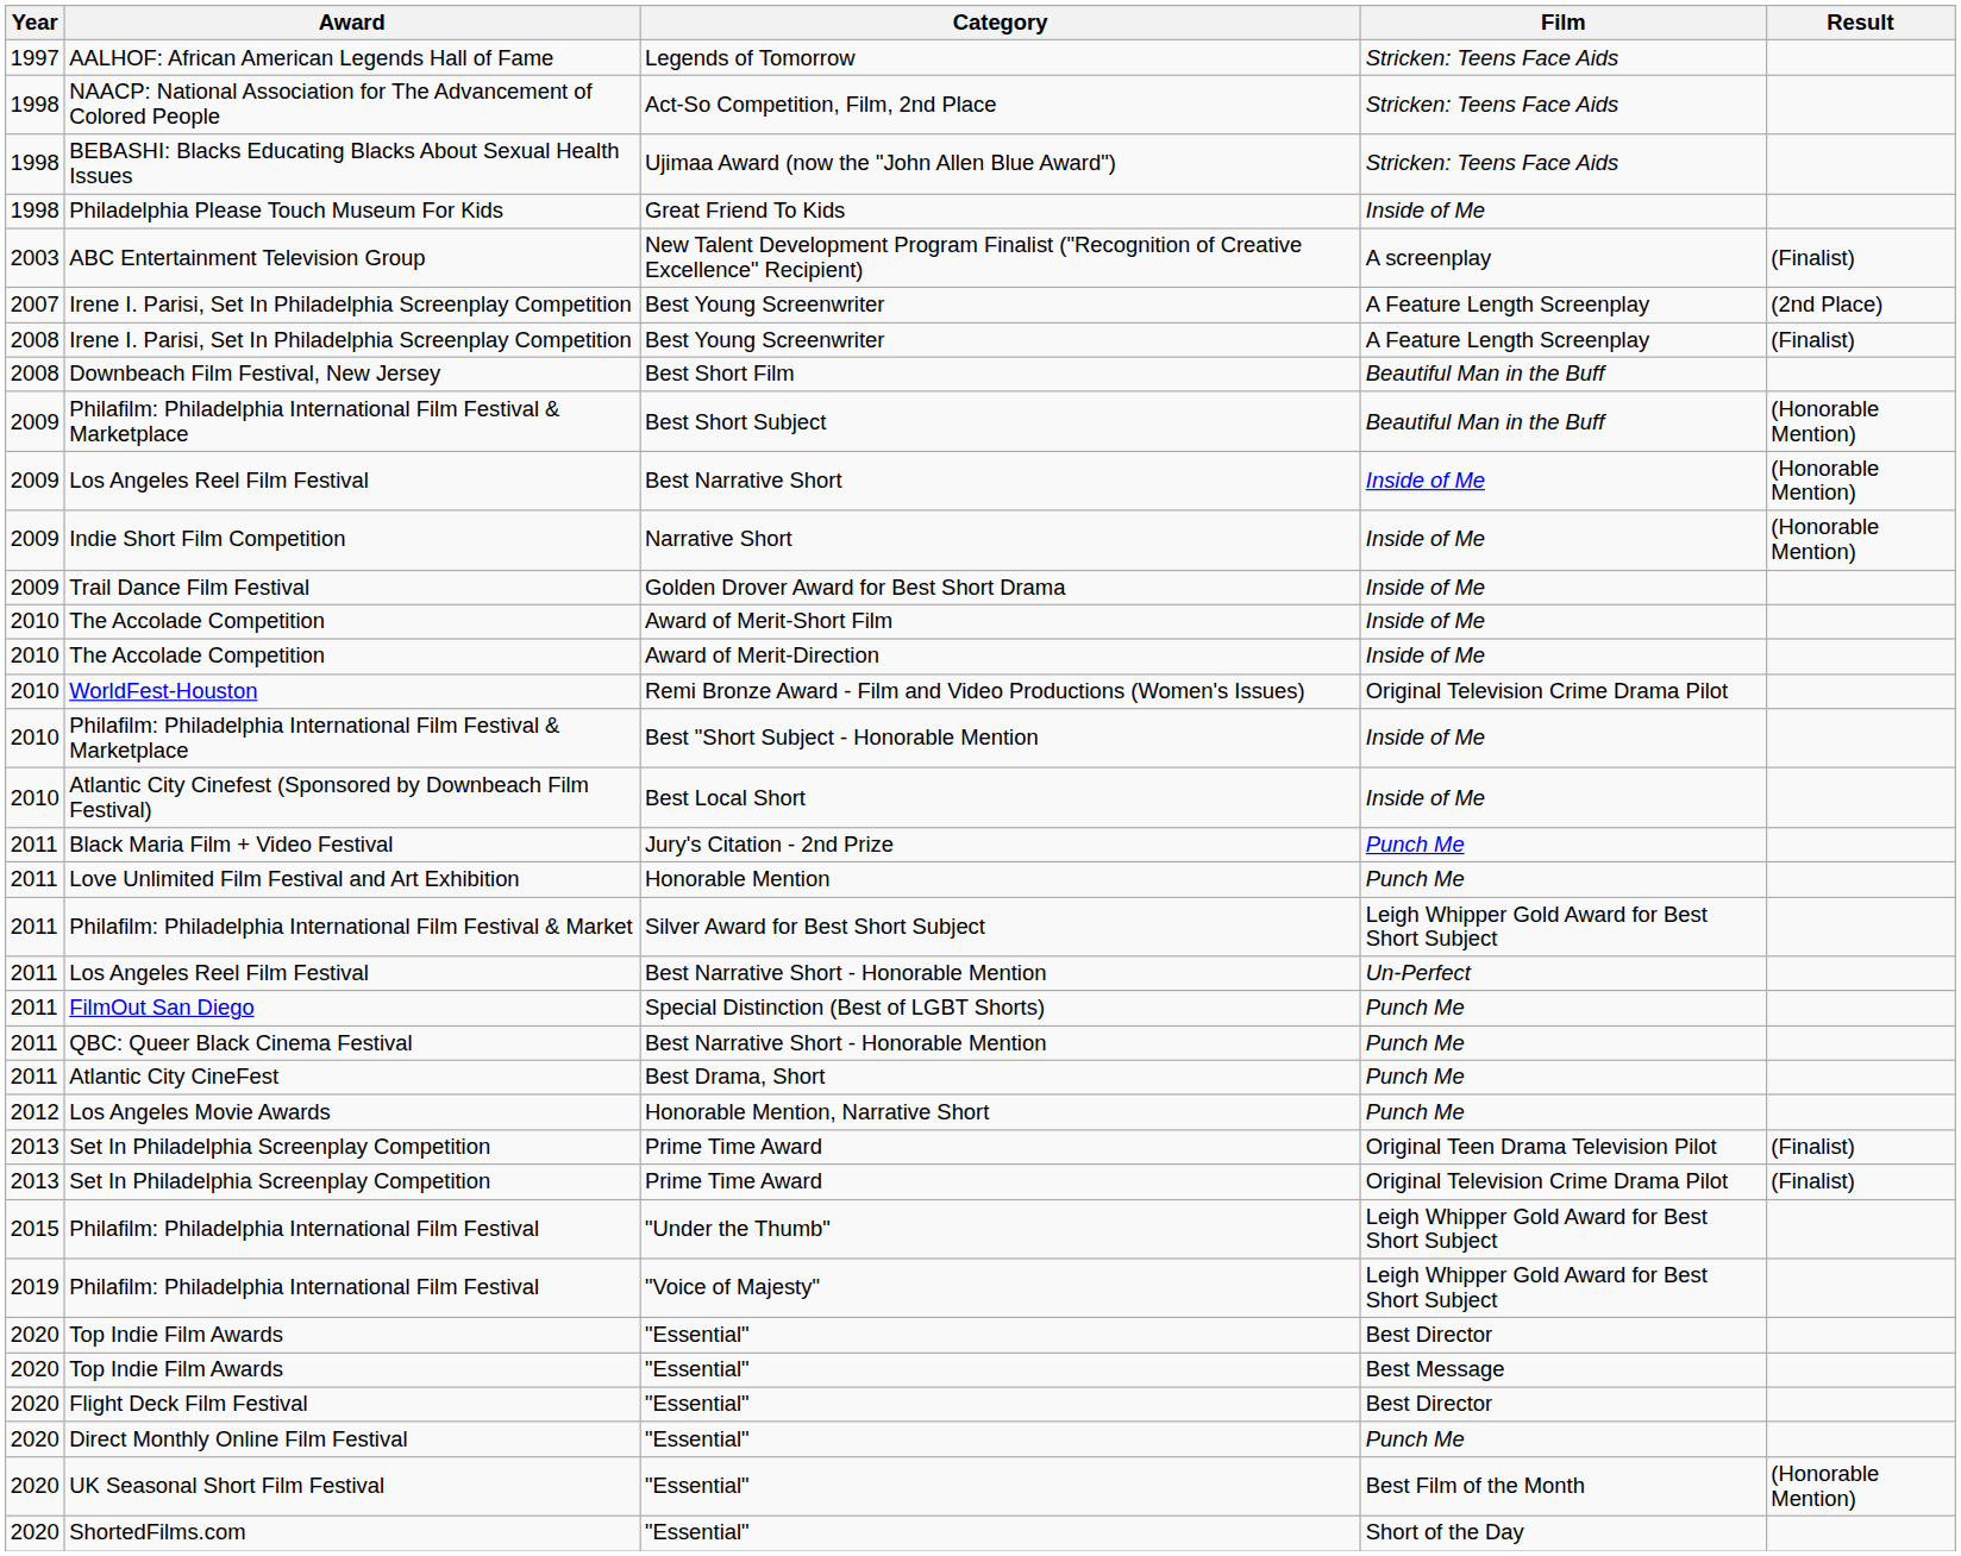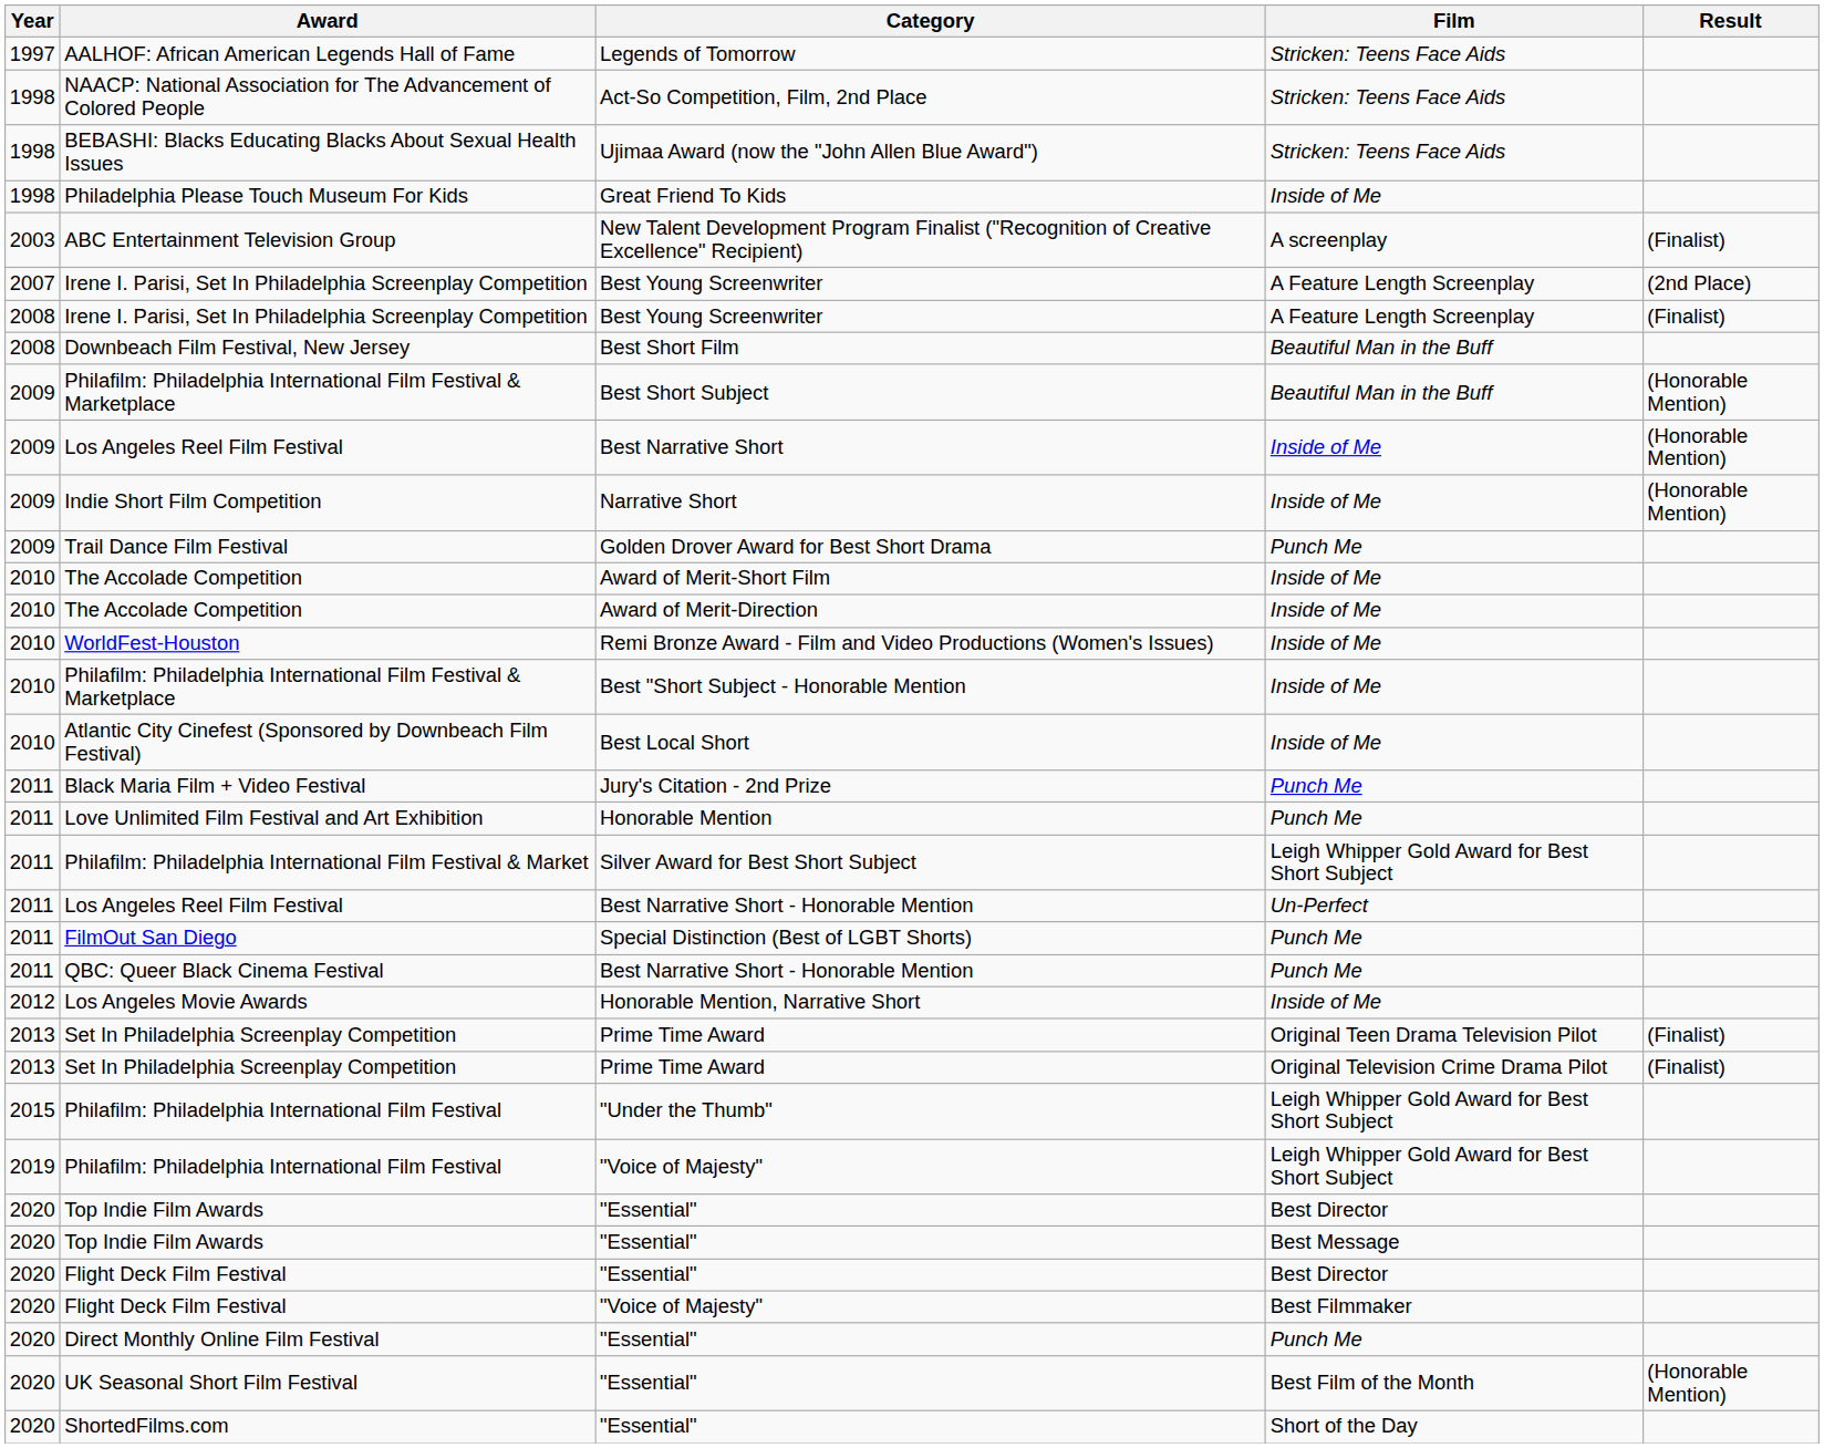Trail Dance Film Festival | Film: Inside of Me -> Punch Me
WorldFest-Houston | Film: Original Television Crime Drama Pilot -> Inside of Me
- row: 2011 | Atlantic City CineFest | Best Drama, Short | Punch Me
Los Angeles Movie Awards | Film: Punch Me -> Inside of Me
+ row: 2020 | Flight Deck Film Festival | "Voice of Majesty" | Best Filmmaker
